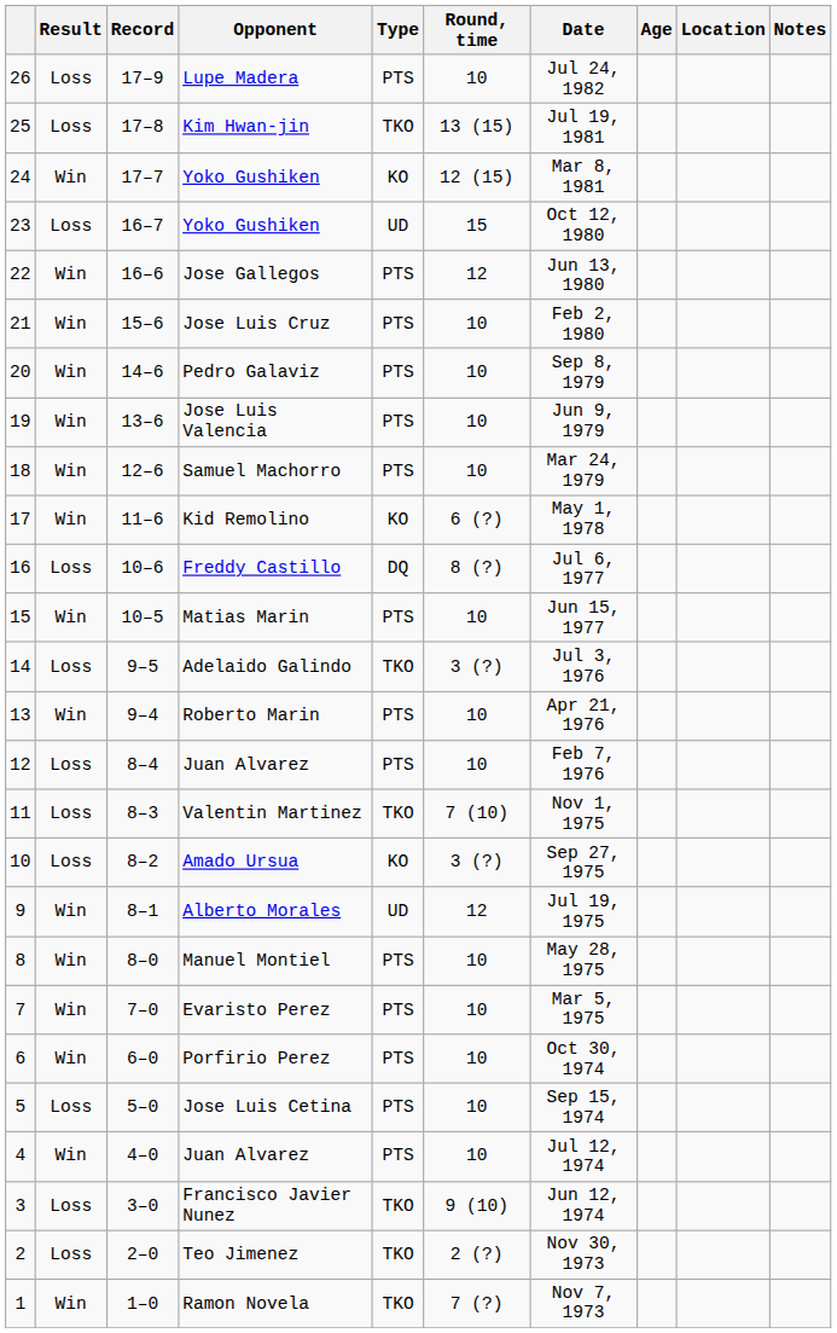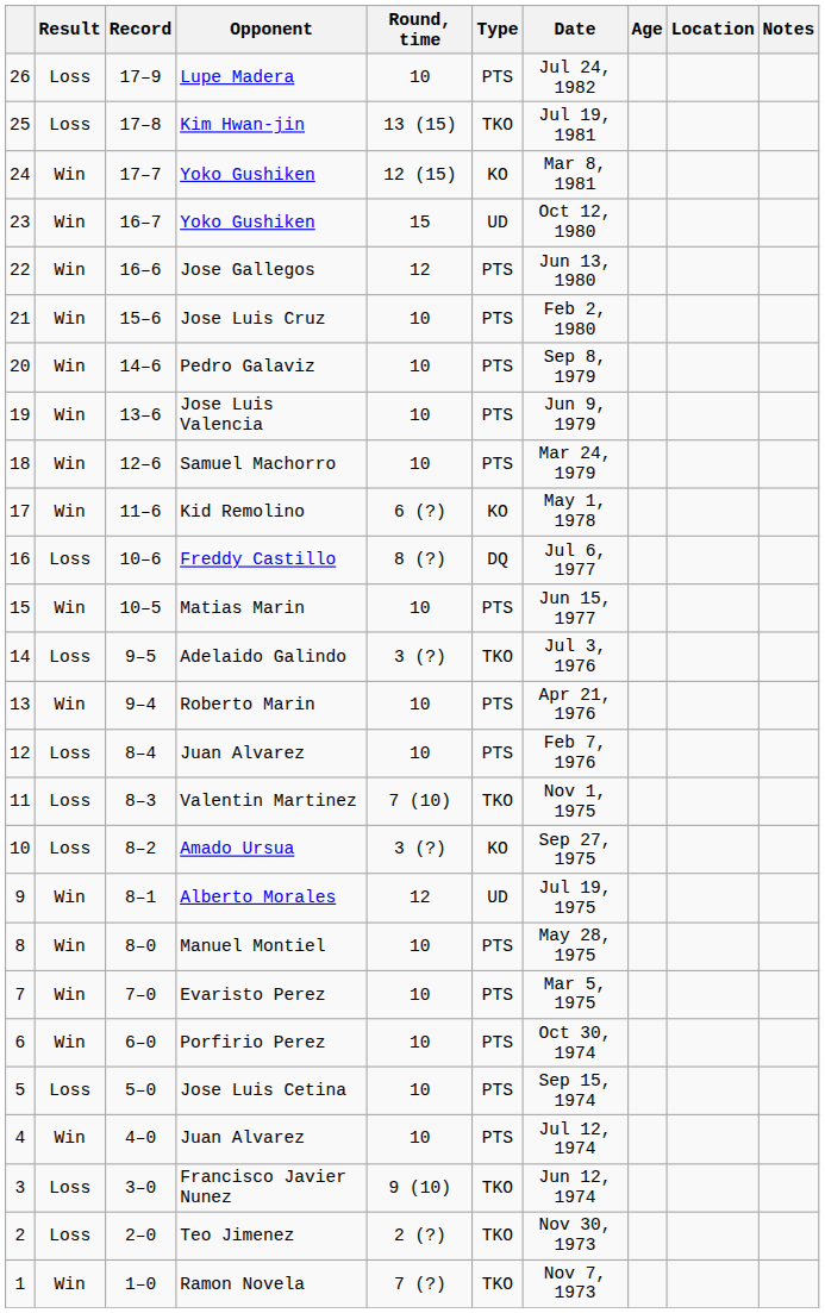columns swapped: Type <-> Round, time
23 / Yoko Gushiken | Result: Loss -> Win
